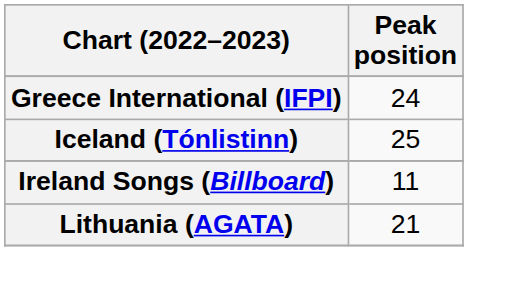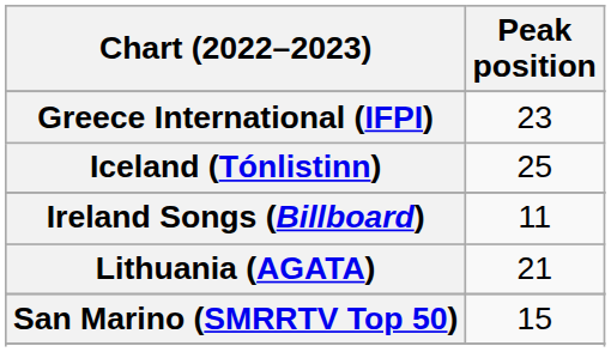Greece International (IFPI) | Peak position: 24 -> 23
+ row: San Marino (SMRRTV Top 50) | 15
